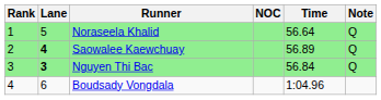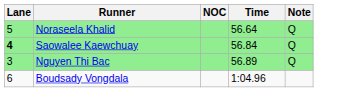- column: Rank | 1 | 2 | 3 | 4
Saowalee Kaewchuay | Time: 56.89 -> 56.84
Nguyen Thi Bac | Lane: bold -> normal
Nguyen Thi Bac | Time: 56.84 -> 56.89
